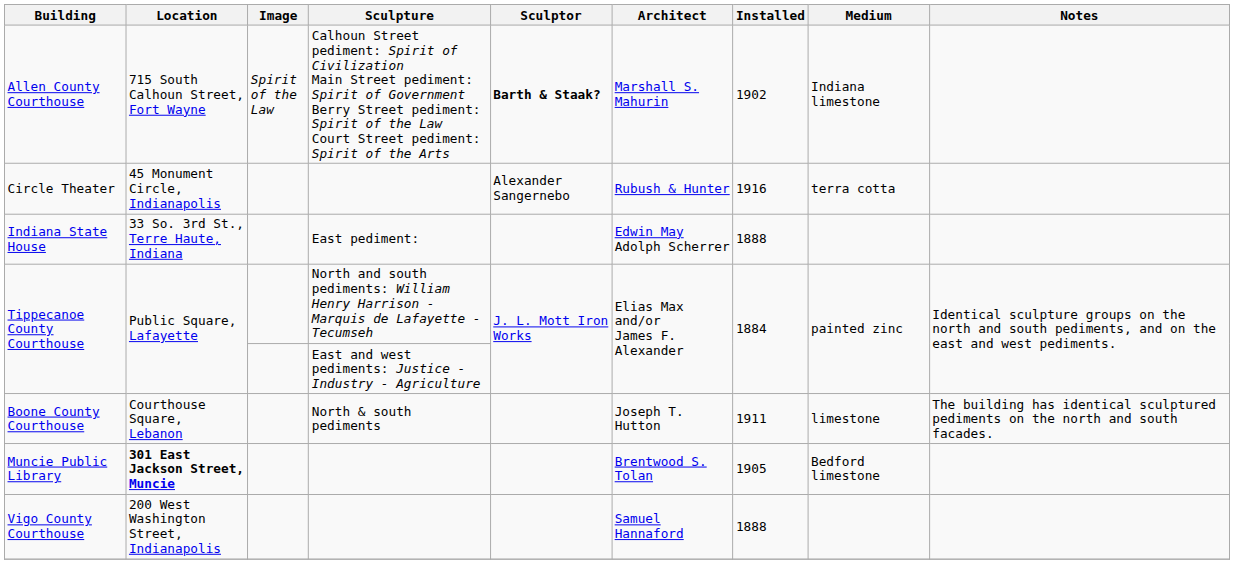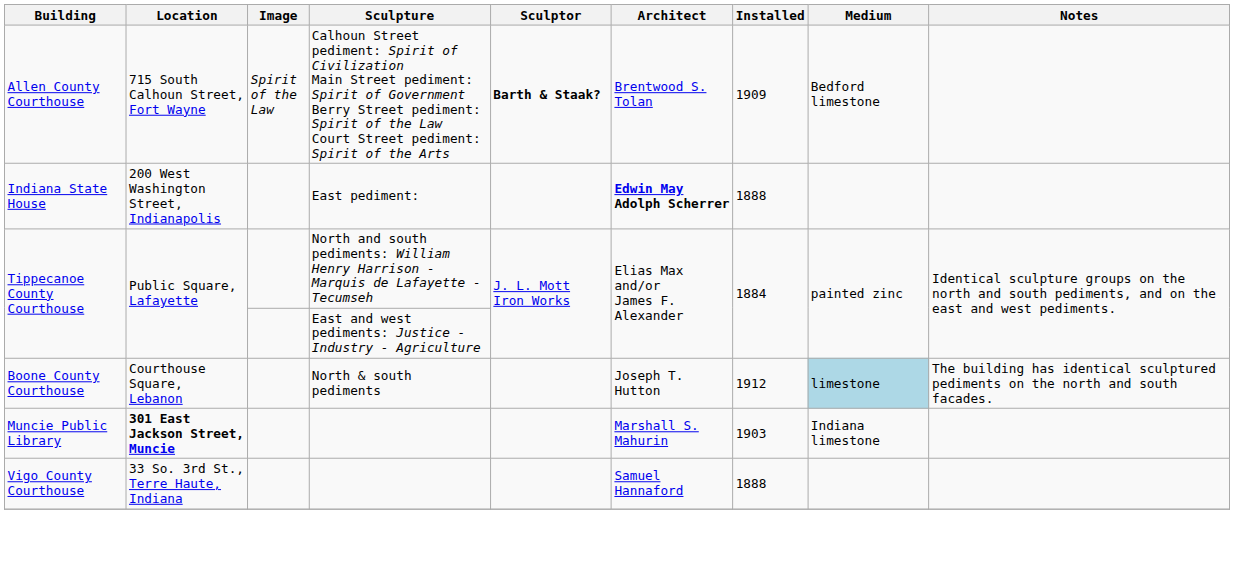Allen County Courthouse | Architect: Marshall S. Mahurin -> Brentwood S. Tolan
Allen County Courthouse | Installed: 1902 -> 1909
Allen County Courthouse | Medium: Indiana limestone -> Bedford limestone
- row: Circle Theater | 45 Monument Circle, Indianapolis | Alexander Sangernebo | Rubush & Hunter | 1916 | terra cotta
Indiana State House | Location: 33 So. 3rd St., Terre Haute, Indiana -> 200 West Washington Street, Indianapolis
Indiana State House | Architect: normal -> bold
Boone County Courthouse | Installed: 1911 -> 1912
Boone County Courthouse | Medium: no background -> lightblue background
Muncie Public Library | Architect: Brentwood S. Tolan -> Marshall S. Mahurin
Muncie Public Library | Installed: 1905 -> 1903
Muncie Public Library | Medium: Bedford limestone -> Indiana limestone
Vigo County Courthouse | Location: 200 West Washington Street, Indianapolis -> 33 So. 3rd St., Terre Haute, Indiana
